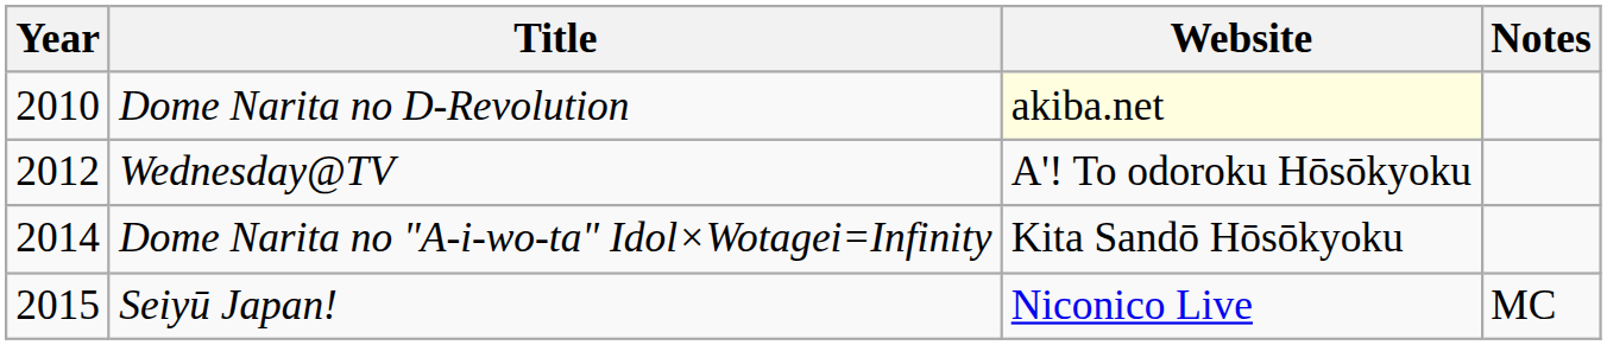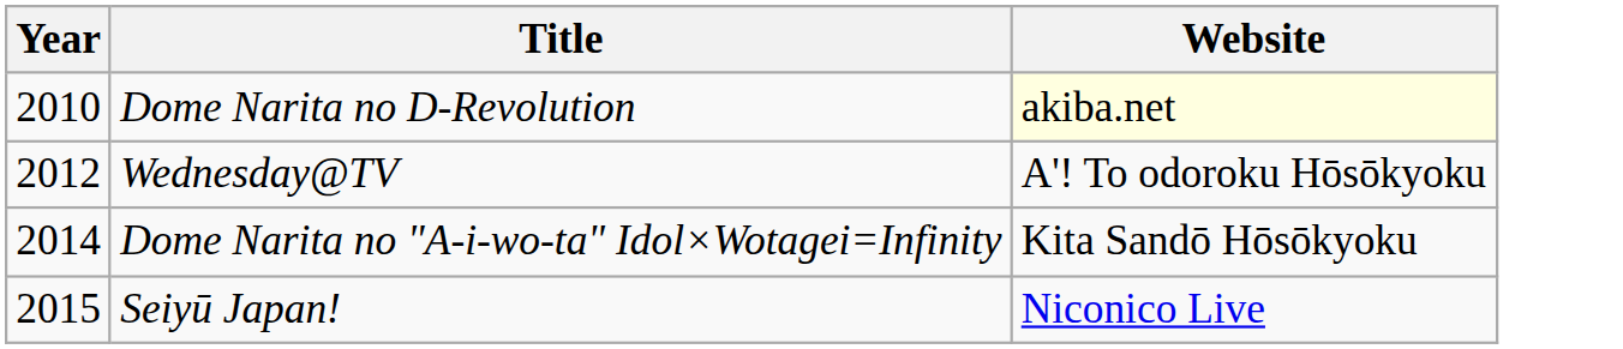- column: Notes | MC
